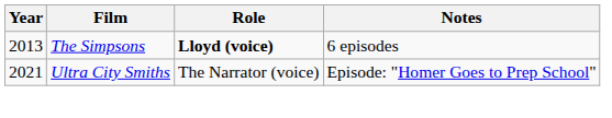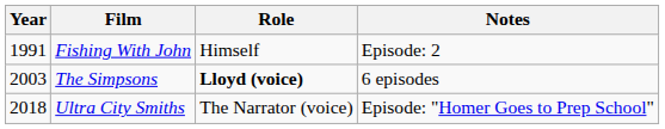+ row: 1991 | Fishing With John | Himself | Episode: 2
The Simpsons | Year: 2013 -> 2003
Ultra City Smiths | Year: 2021 -> 2018
